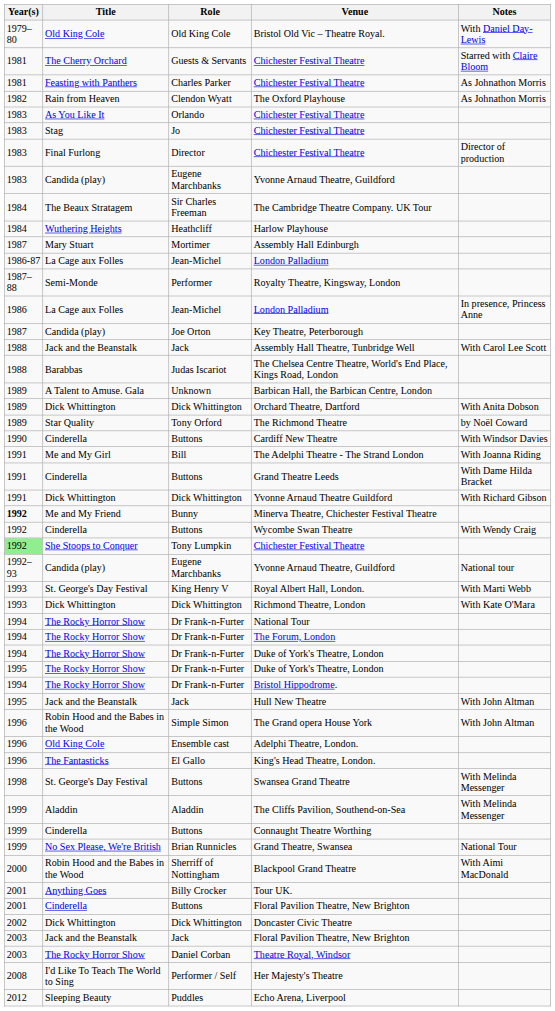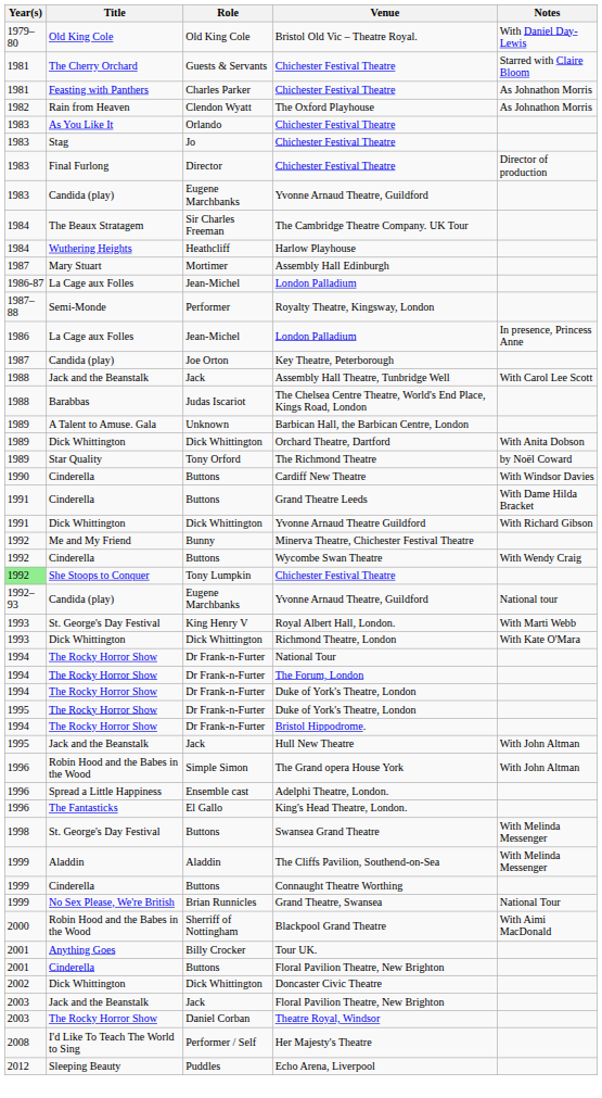- row: 1991 | Me and My Girl | Bill | The Adelphi Theatre - The Strand London | With Joanna Riding
Minerva Theatre, Chichester Festival Theatre | Year(s): bold -> normal
Adelphi Theatre, London. | Title: Old King Cole -> Spread a Little Happiness
